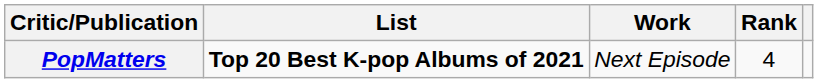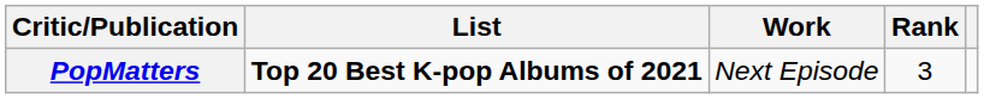PopMatters | Rank: 4 -> 3
